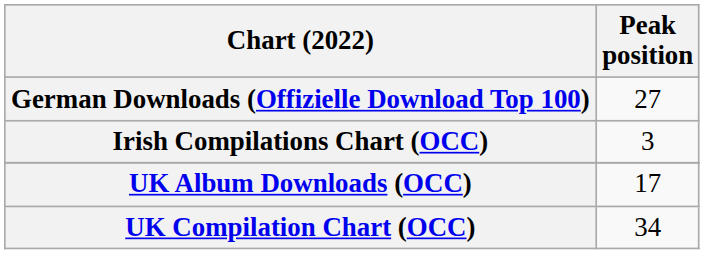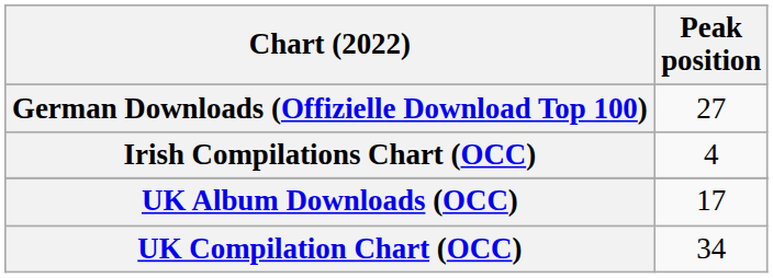Irish Compilations Chart (OCC) | Peak position: 3 -> 4
